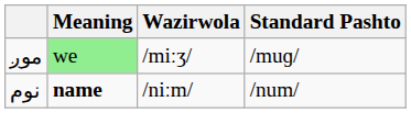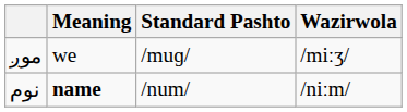columns swapped: Standard Pashto <-> Wazirwola
موږ | Meaning: lightgreen background -> no background
